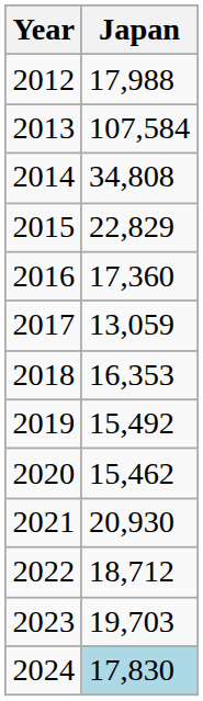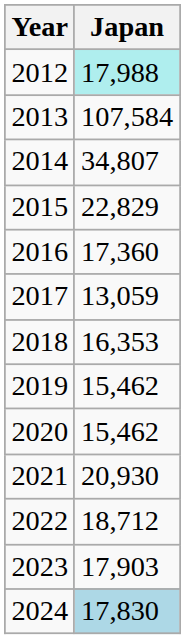2012 | Japan: no background -> paleturquoise background
2014 | Japan: 34,808 -> 34,807
2019 | Japan: 15,492 -> 15,462
2023 | Japan: 19,703 -> 17,903
